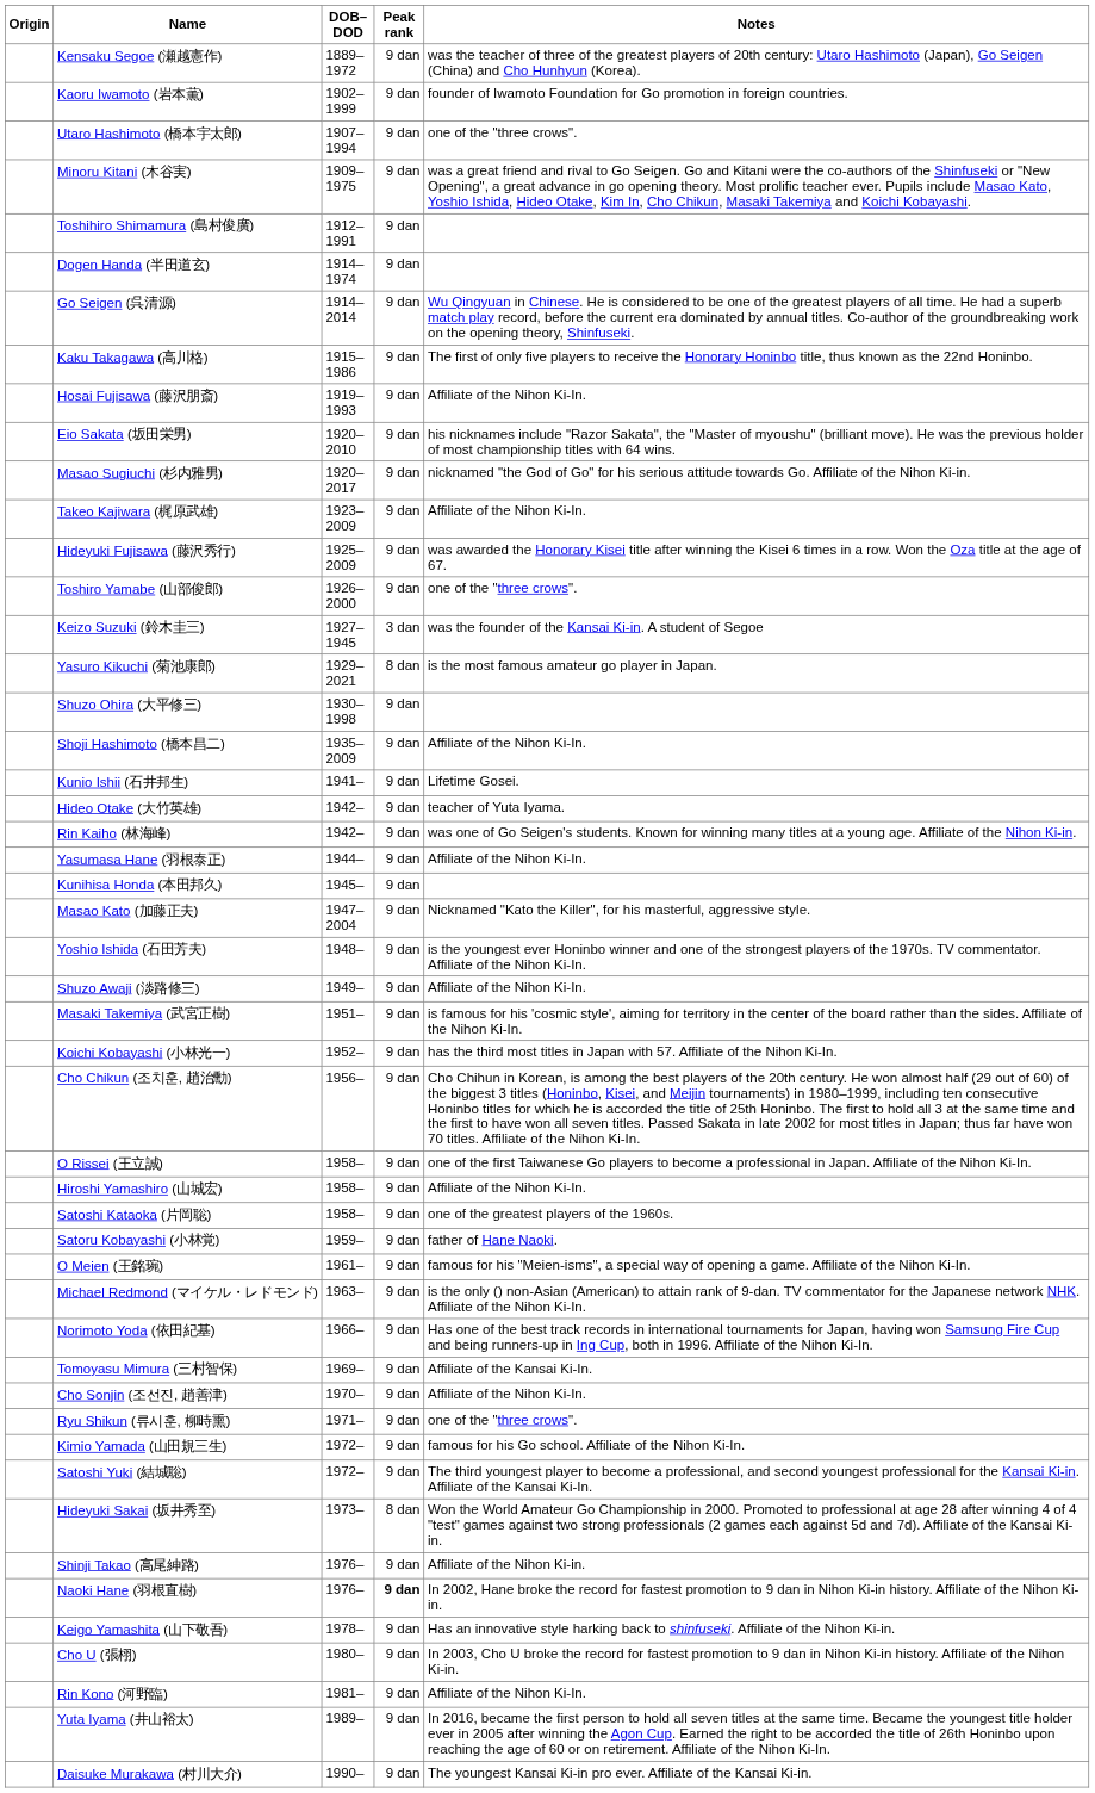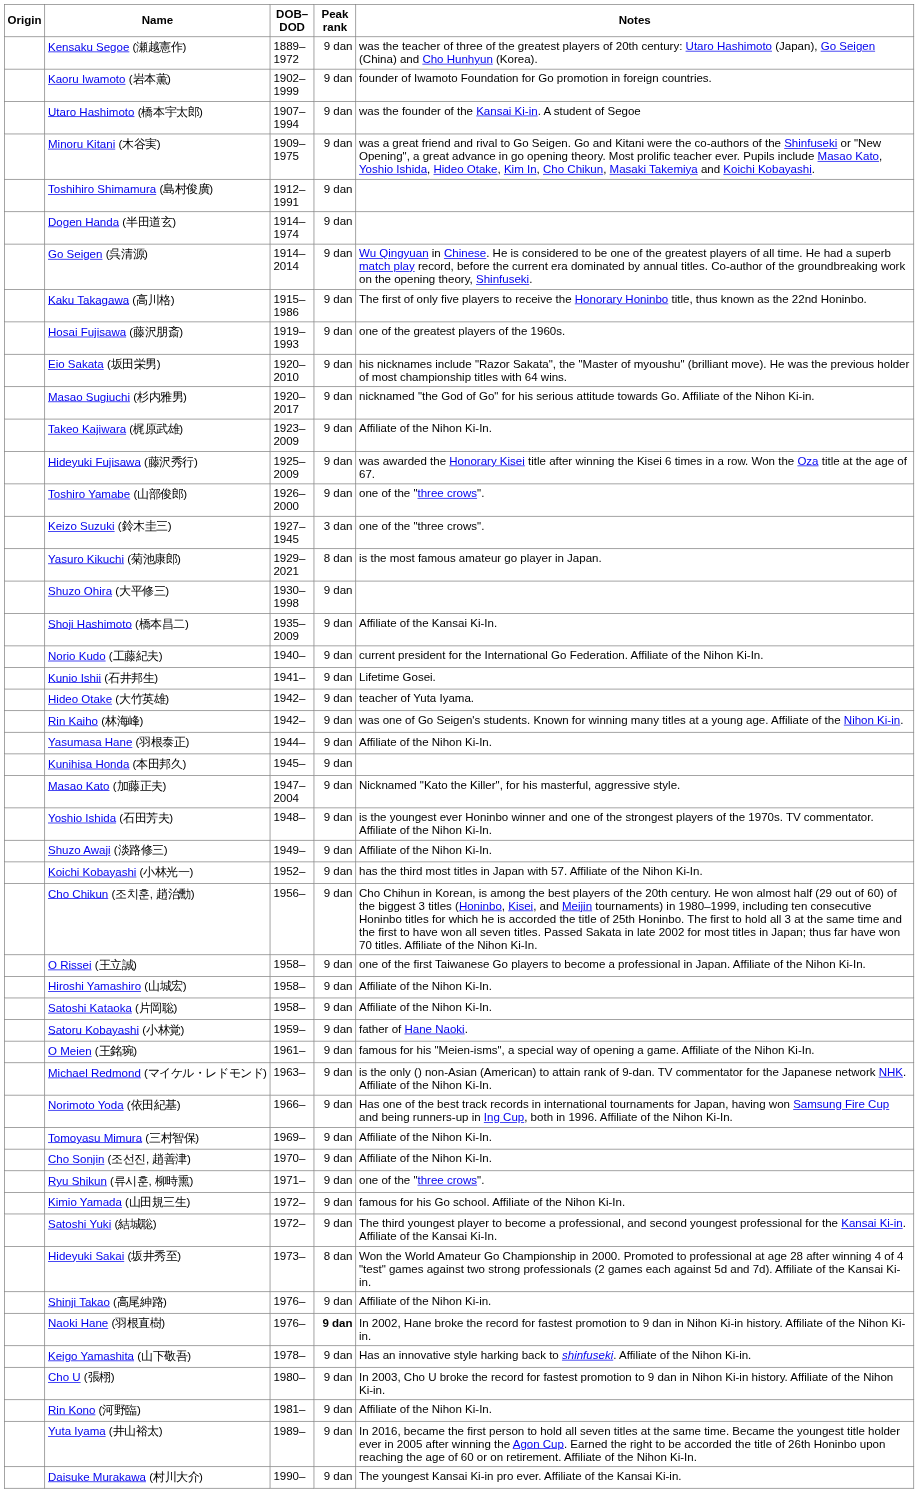Utaro Hashimoto (橋本宇太郎) | Notes: one of the "three crows". -> was the founder of the Kansai Ki-in. A student of Segoe
Hosai Fujisawa (藤沢朋斎) | Notes: Affiliate of the Nihon Ki-In. -> one of the greatest players of the 1960s.
Keizo Suzuki (鈴木圭三) | Notes: was the founder of the Kansai Ki-in. A student of Segoe -> one of the "three crows".
Shoji Hashimoto (橋本昌二) | Notes: Affiliate of the Nihon Ki-In. -> Affiliate of the Kansai Ki-In.
+ row: Norio Kudo (工藤紀夫) | 1940– | 9 dan | current president for the International Go Federation. Affiliate of the Nihon Ki-In.
- row: Masaki Takemiya (武宮正樹) | 1951– | 9 dan | is famous for his 'cosmic style', aiming for territory in the center of the board rather than the sides. Affiliate of the Nihon Ki-In.
Satoshi Kataoka (片岡聡) | Notes: one of the greatest players of the 1960s. -> Affiliate of the Nihon Ki-In.
Tomoyasu Mimura (三村智保) | Notes: Affiliate of the Kansai Ki-In. -> Affiliate of the Nihon Ki-In.
